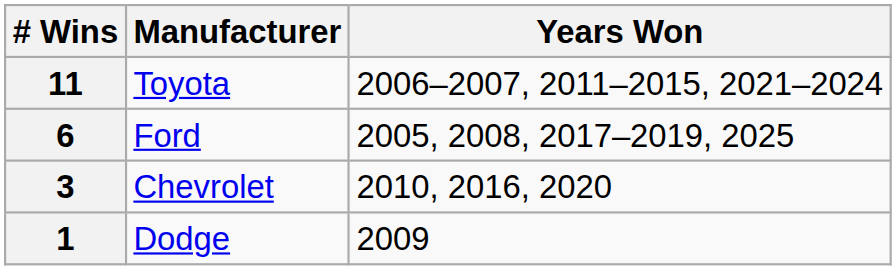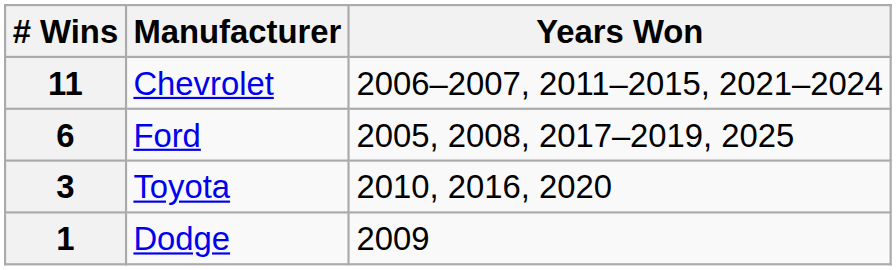11 | Manufacturer: Toyota -> Chevrolet
3 | Manufacturer: Chevrolet -> Toyota
